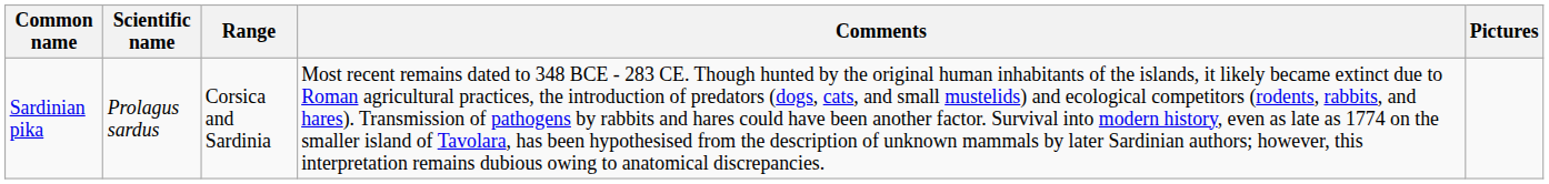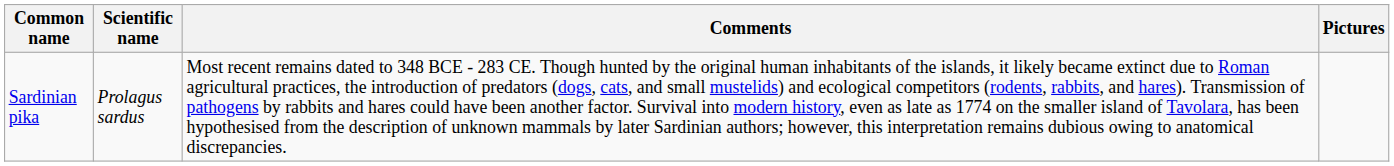- column: Range | Corsica and Sardinia
